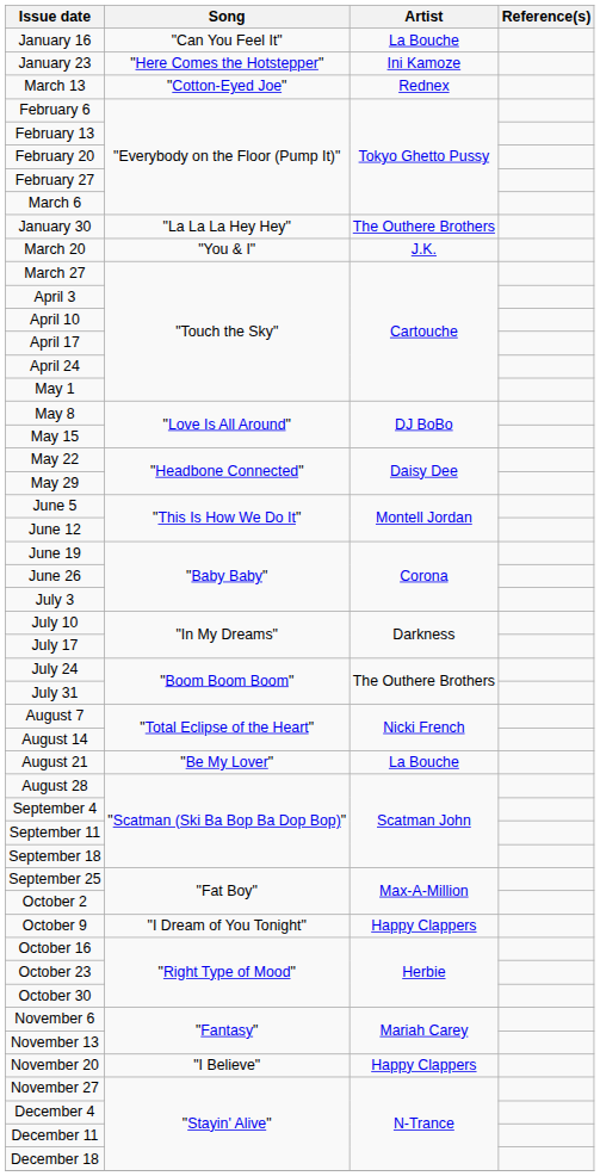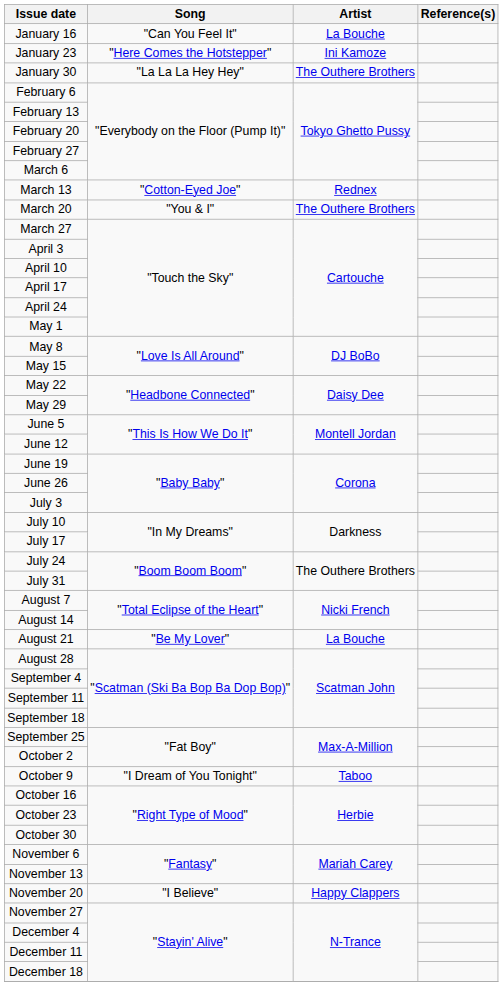rows swapped: January 30 <-> March 13
March 20 | Artist: J.K. -> The Outhere Brothers
October 9 | Artist: Happy Clappers -> Taboo
